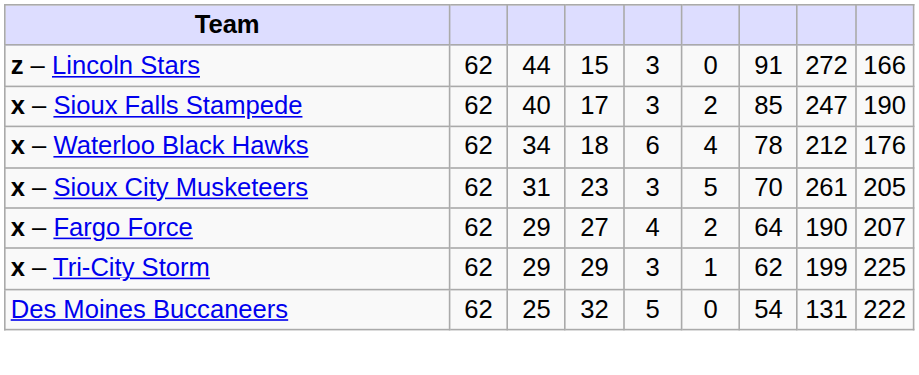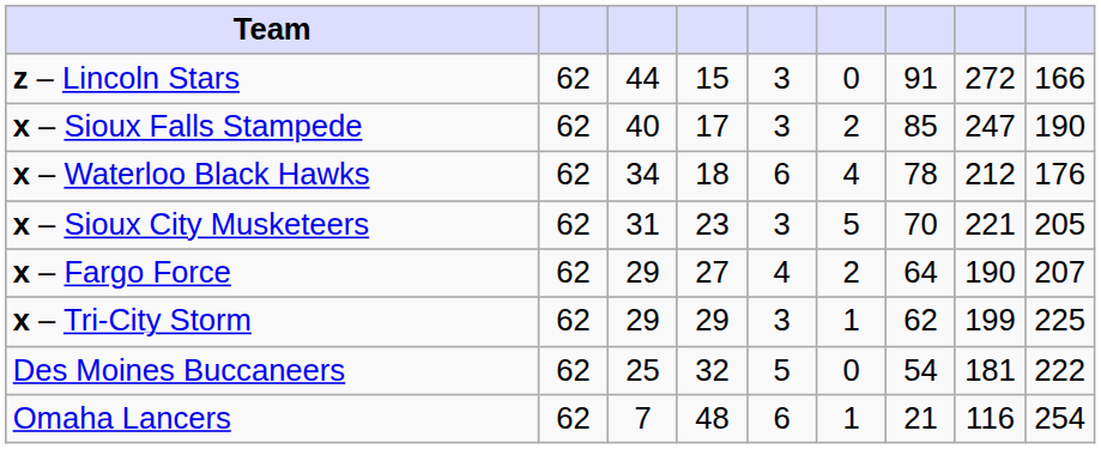x – Sioux City Musketeers | column 8: 261 -> 221
Des Moines Buccaneers | column 8: 131 -> 181
+ row: Omaha Lancers | 62 | 7 | 48 | 6 | 1 | 21 | 116 | 254
